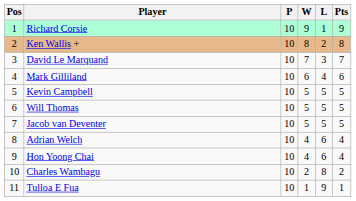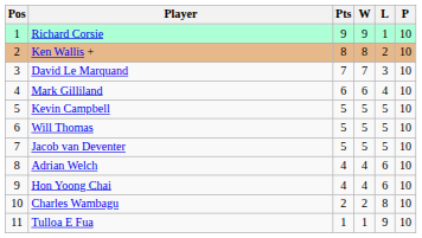columns swapped: P <-> Pts
